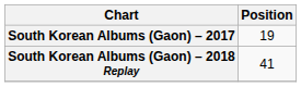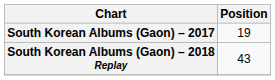South Korean Albums (Gaon) – 2018 Replay | Position: 41 -> 43
